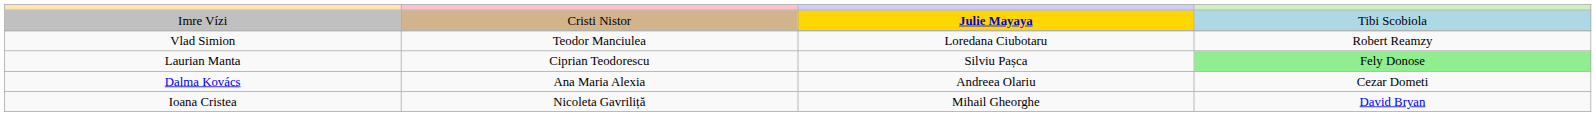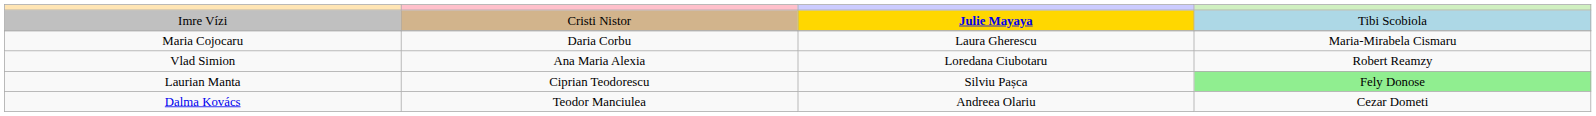+ row: Maria Cojocaru | Daria Corbu | Laura Gherescu | Maria-Mirabela Cismaru
Vlad Simion | column 2: Teodor Manciulea -> Ana Maria Alexia
Dalma Kovács | column 2: Ana Maria Alexia -> Teodor Manciulea
- row: Ioana Cristea | Nicoleta Gavriliță | Mihail Gheorghe | David Bryan
